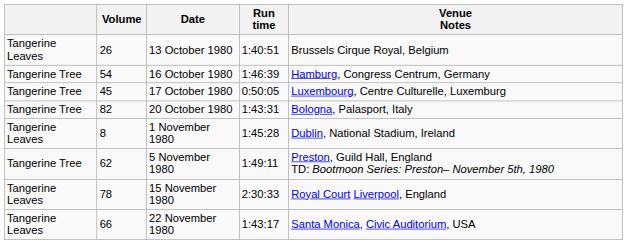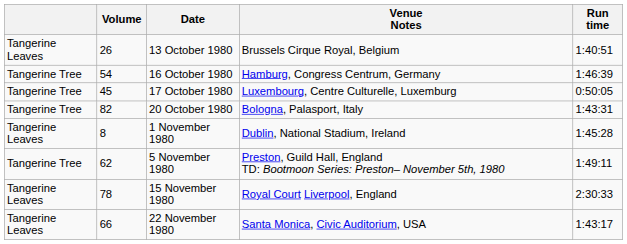columns swapped: Venue Notes <-> Run time
